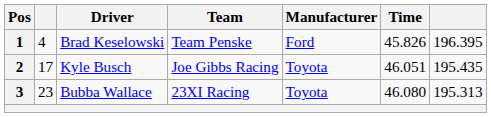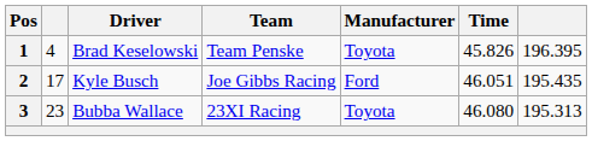Brad Keselowski | Manufacturer: Ford -> Toyota
Kyle Busch | Manufacturer: Toyota -> Ford
